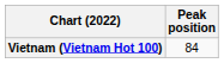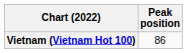Vietnam (Vietnam Hot 100) | Peak position: 84 -> 86
